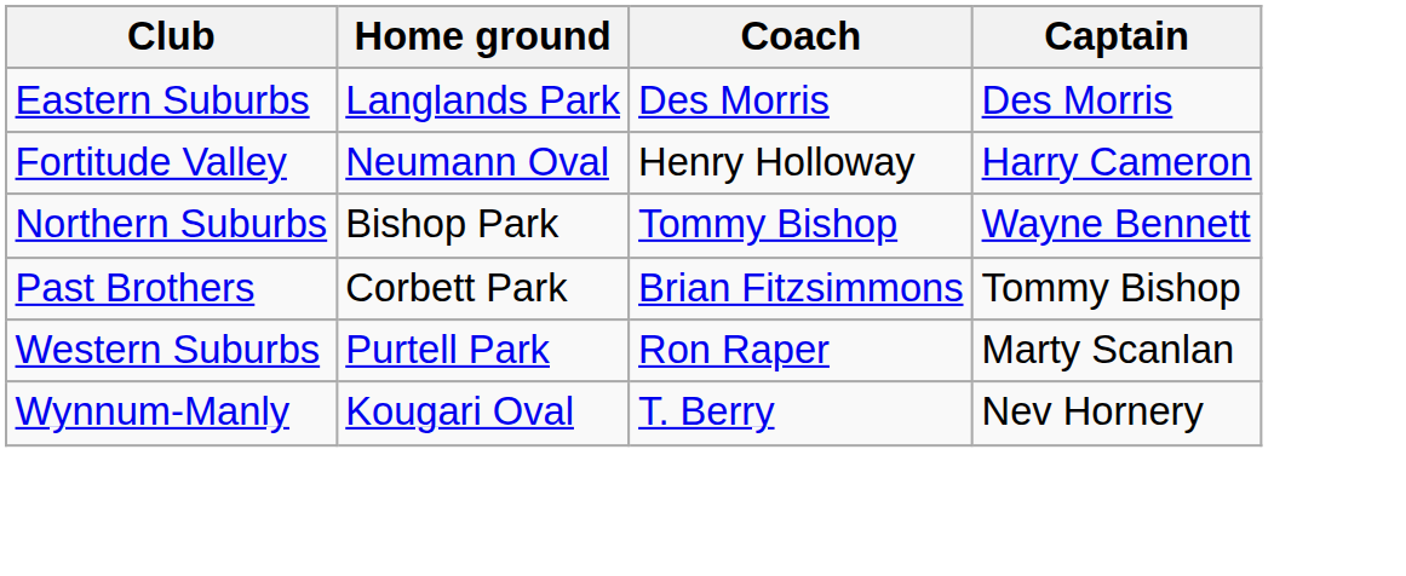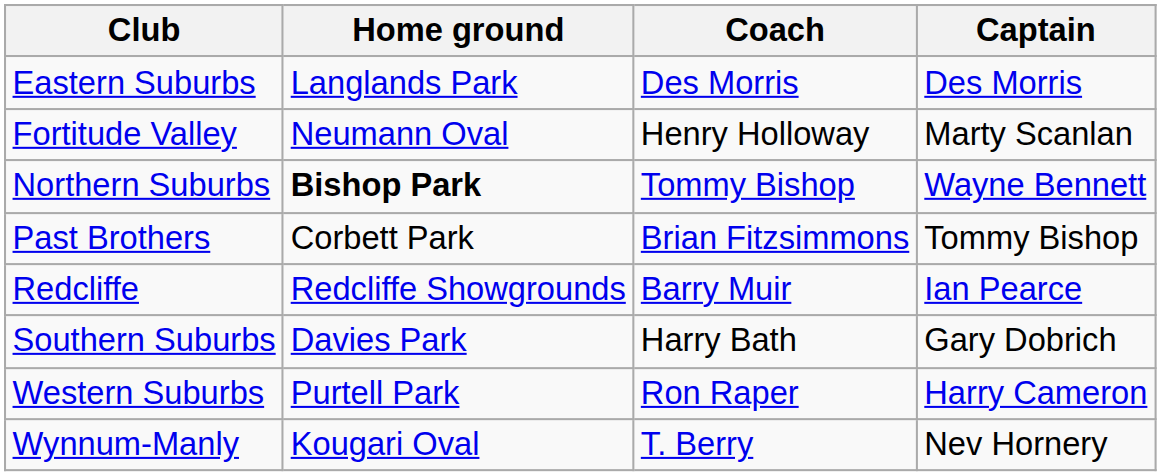Fortitude Valley | Captain: Harry Cameron -> Marty Scanlan
Northern Suburbs | Home ground: normal -> bold
+ row: Redcliffe | Redcliffe Showgrounds | Barry Muir | Ian Pearce
+ row: Southern Suburbs | Davies Park | Harry Bath | Gary Dobrich
Western Suburbs | Captain: Marty Scanlan -> Harry Cameron
